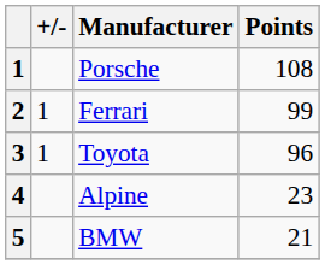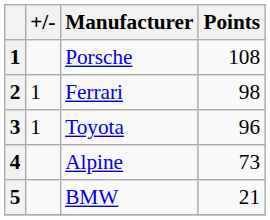Ferrari | Points: 99 -> 98
Alpine | Points: 23 -> 73
